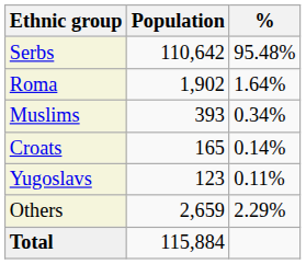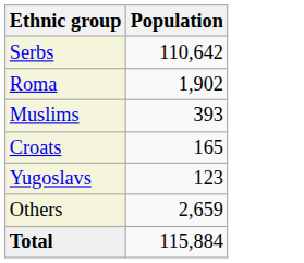- column: % | 95.48% | 1.64% | 0.34% | 0.14% | 0.11% | 2.29%
